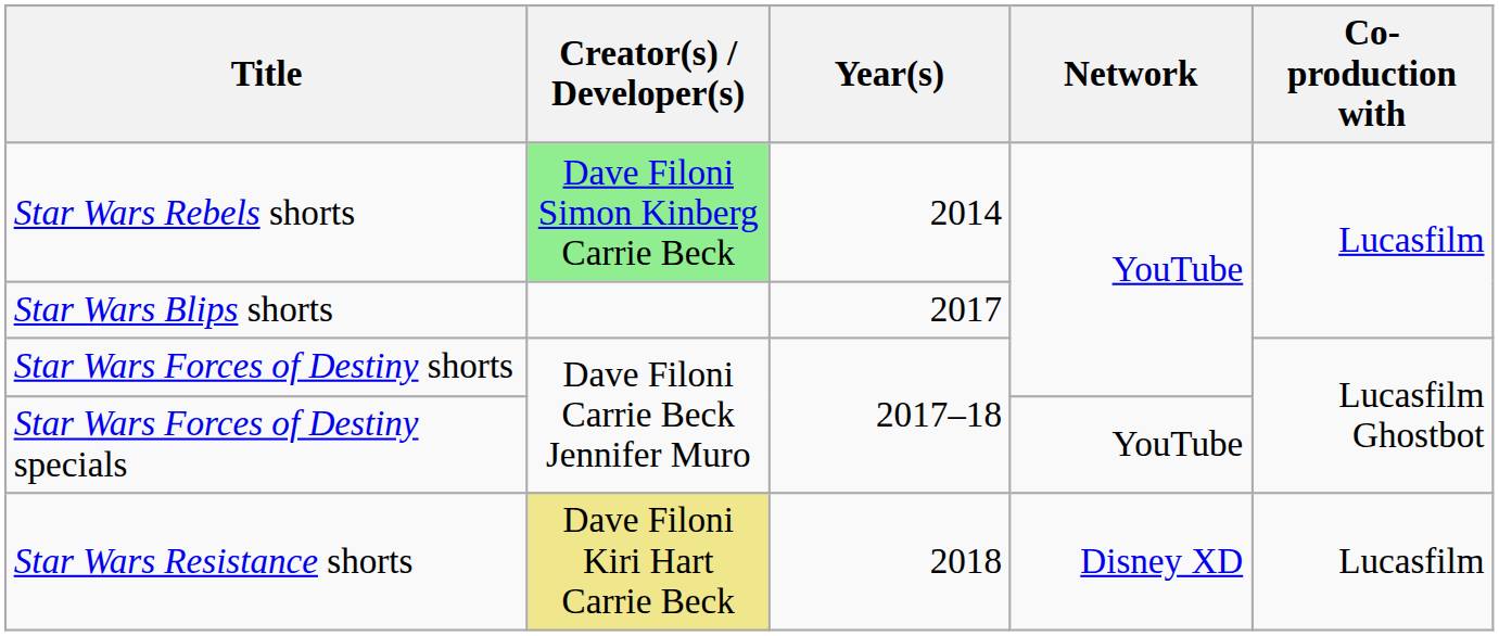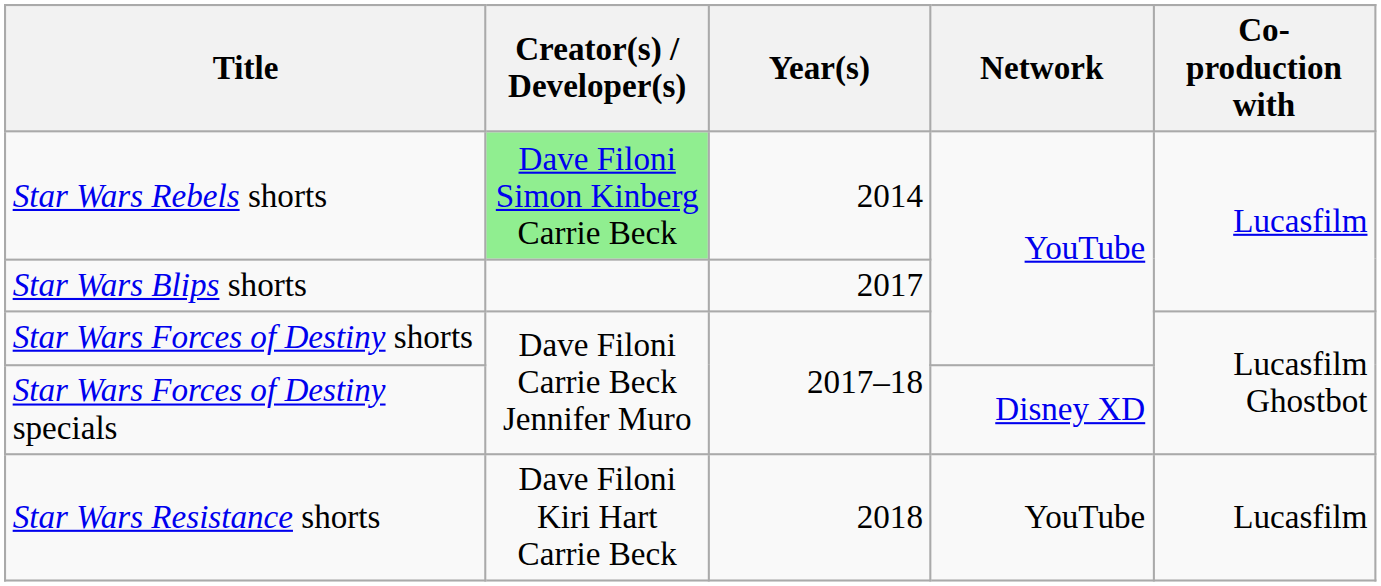Star Wars Forces of Destiny specials | Network: YouTube -> Disney XD
Star Wars Resistance shorts | Creator(s) / Developer(s): khaki background -> no background
Star Wars Resistance shorts | Network: Disney XD -> YouTube
